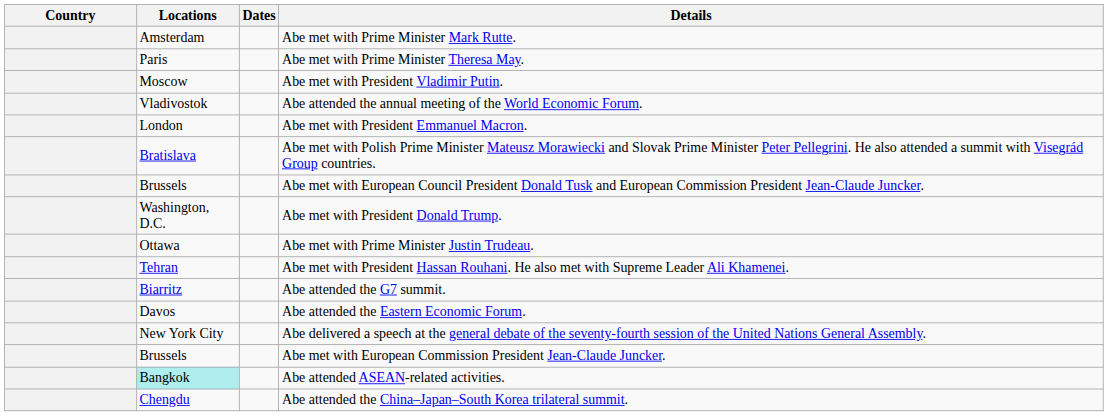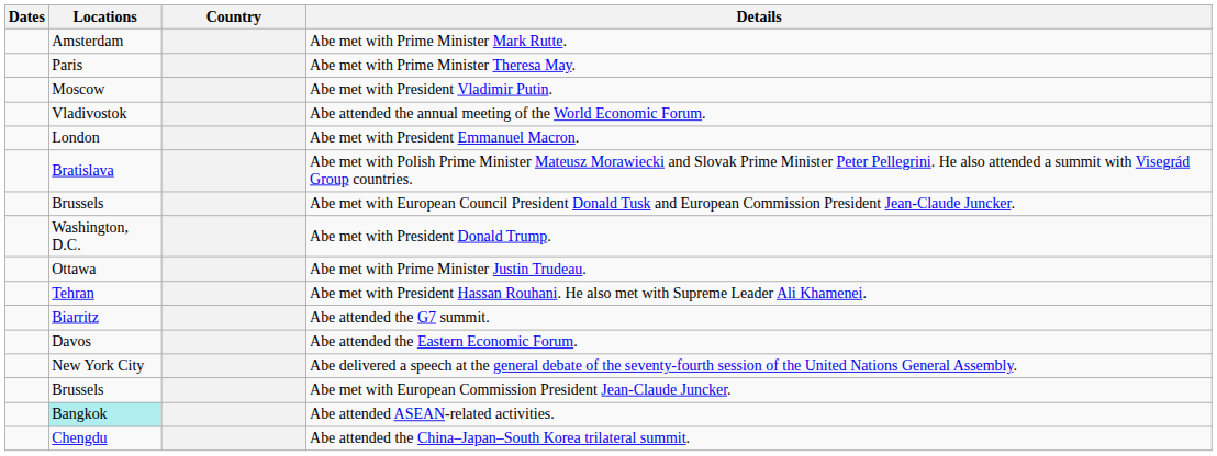columns swapped: Country <-> Dates
